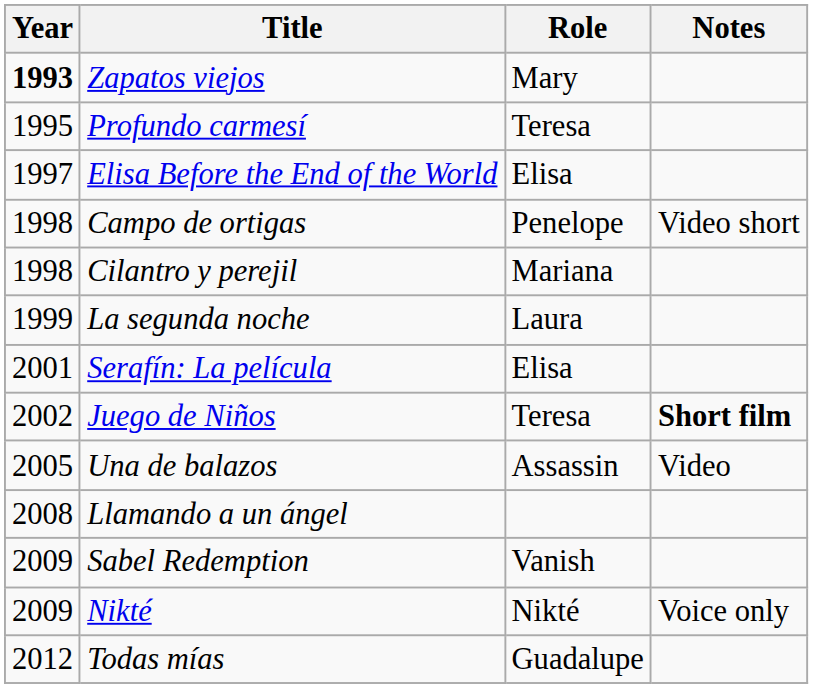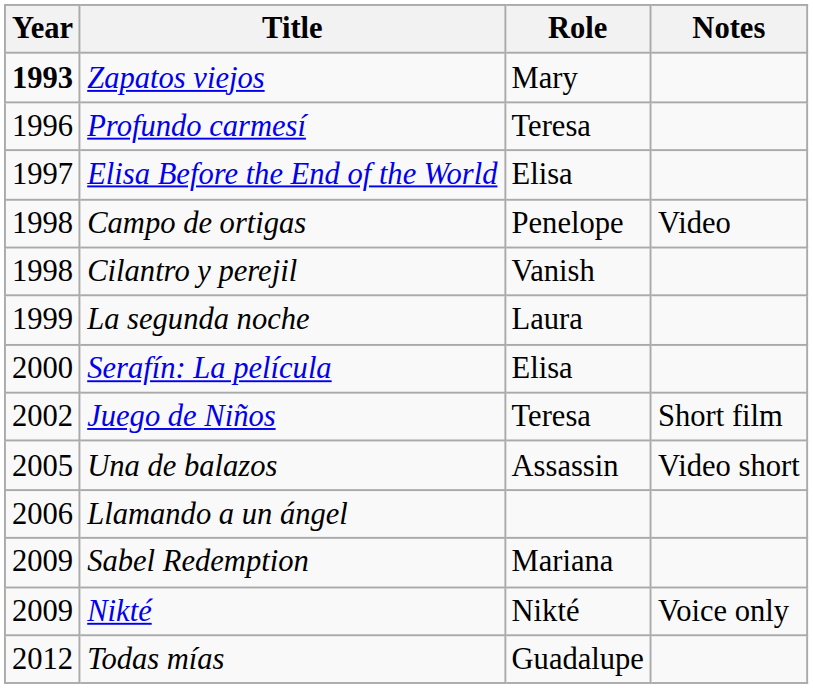Profundo carmesí | Year: 1995 -> 1996
Campo de ortigas | Notes: Video short -> Video
Cilantro y perejil | Role: Mariana -> Vanish
Serafín: La película | Year: 2001 -> 2000
Juego de Niños | Notes: bold -> normal
Una de balazos | Notes: Video -> Video short
Llamando a un ángel | Year: 2008 -> 2006
Sabel Redemption | Role: Vanish -> Mariana
